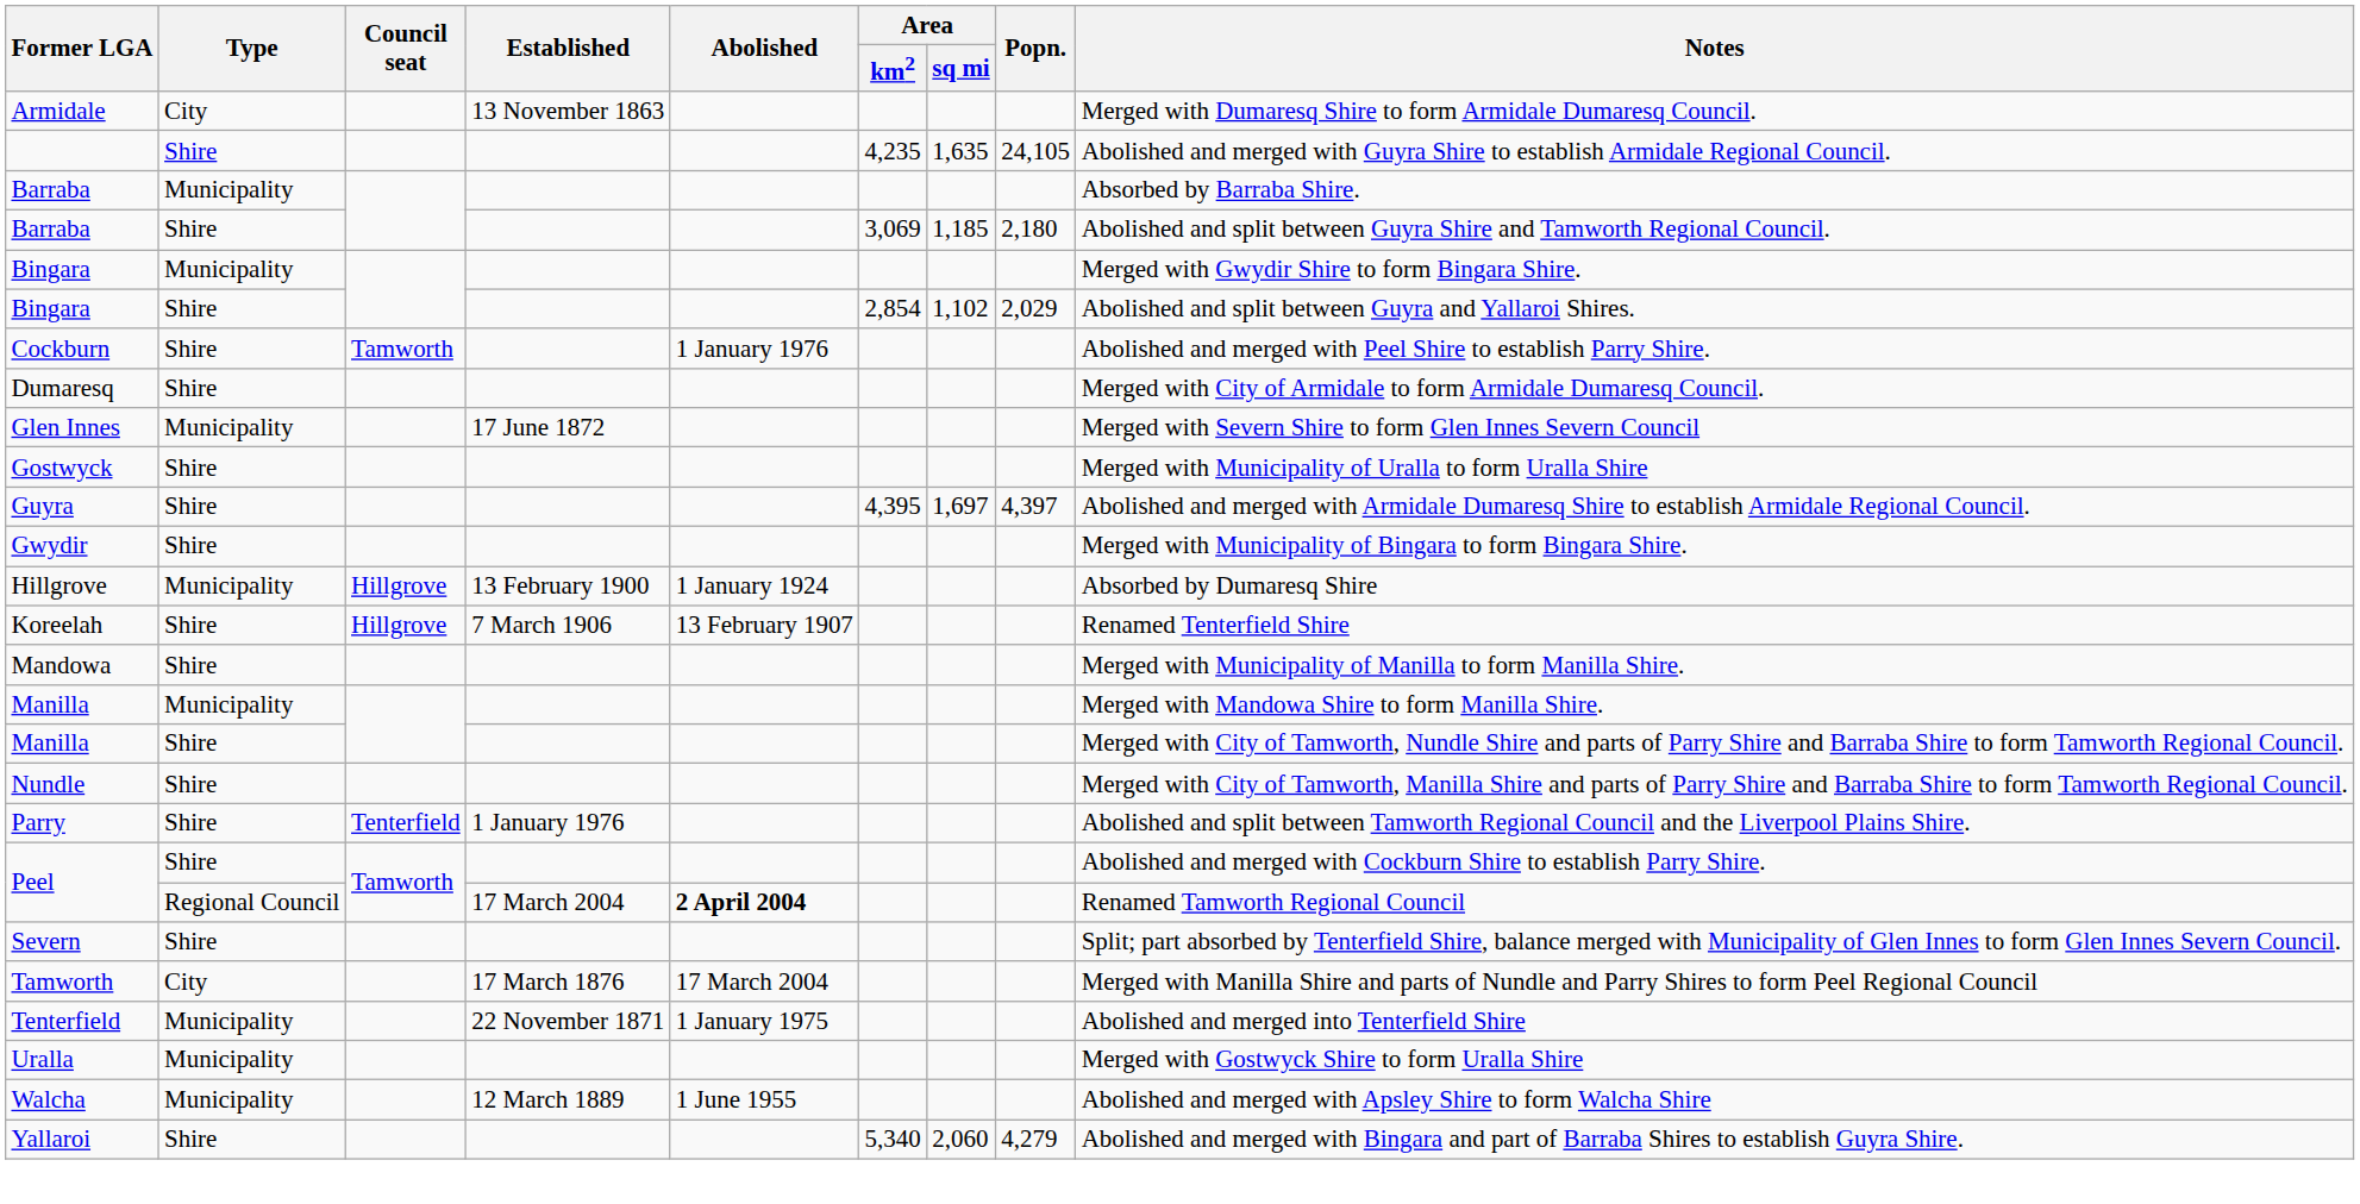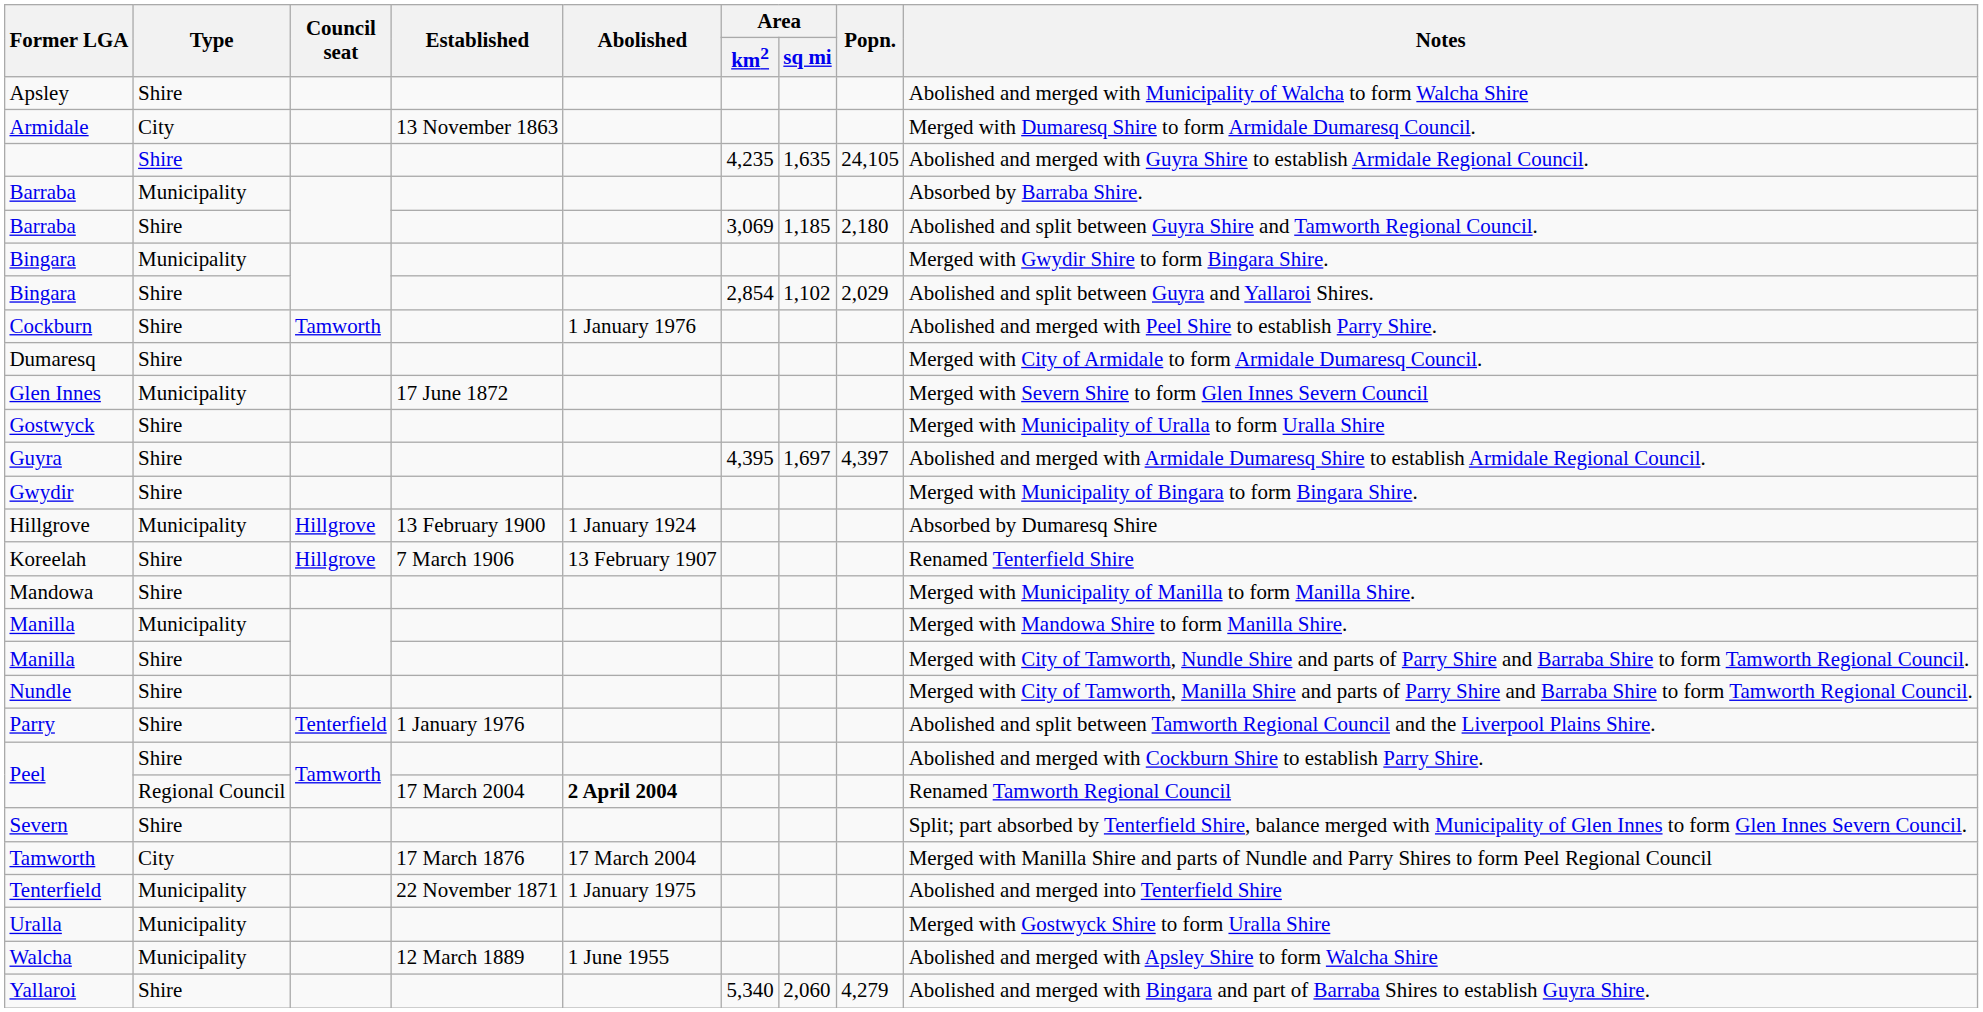+ row: Apsley | Shire | Abolished and merged with Municipality of Walcha to form Walcha Shire
